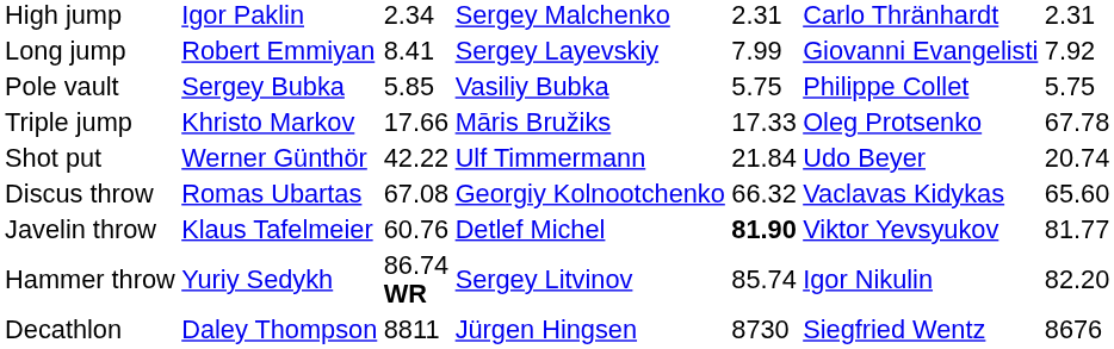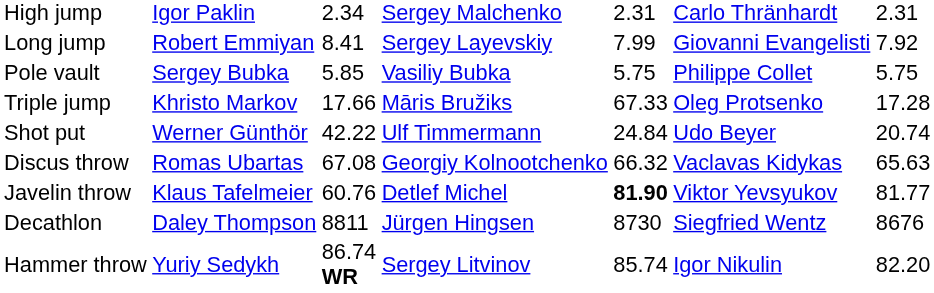Triple jump | column 5: 17.33 -> 67.33
Triple jump | column 7: 67.78 -> 17.28
Shot put | column 5: 21.84 -> 24.84
Discus throw | column 7: 65.60 -> 65.63
rows swapped: Hammer throw <-> Decathlon
